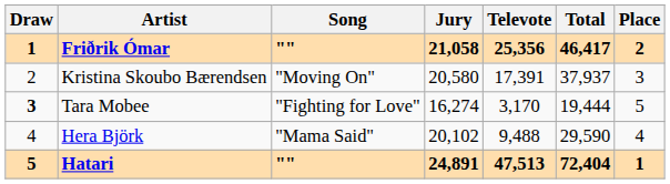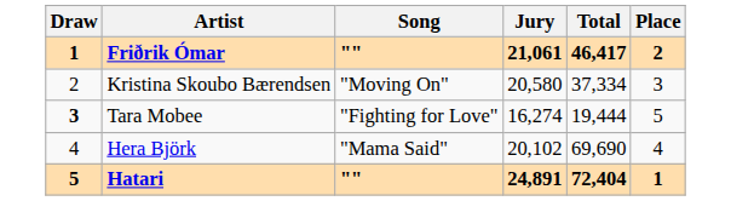- column: Televote | 25,356 | 17,391 | 3,170 | 9,488 | 47,513
Friðrik Ómar | Jury: 21,058 -> 21,061
Kristina Skoubo Bærendsen | Total: 37,937 -> 37,334
Hera Björk | Total: 29,590 -> 69,690
